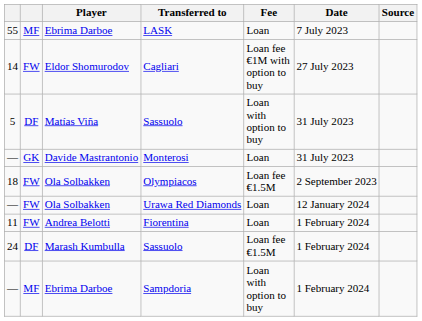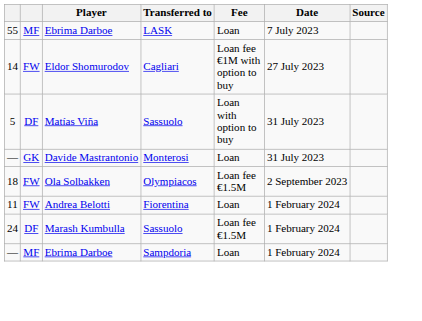- row: — | FW | Ola Solbakken | Urawa Red Diamonds | Loan | 12 January 2024
Sampdoria | Fee: Loan with option to buy -> Loan
